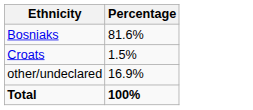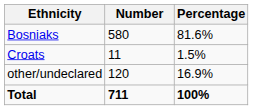+ column: Number | 580 | 11 | 120 | 711
